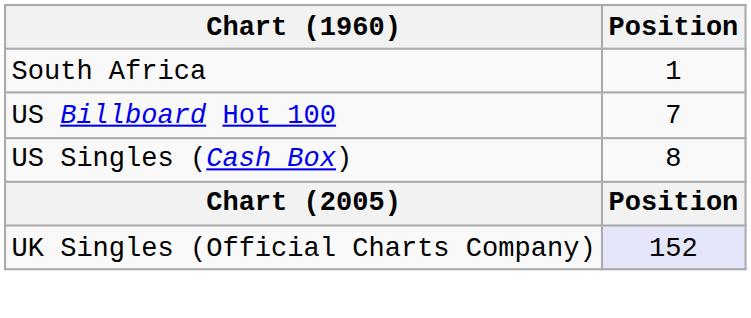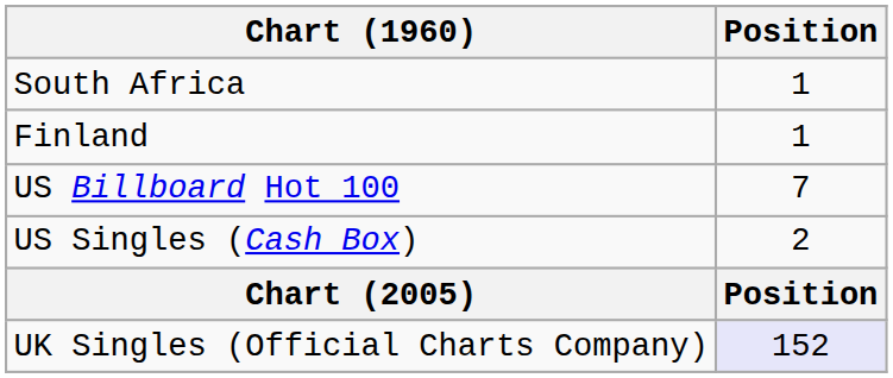+ row: Finland | 1
US Singles (Cash Box) | Position: 8 -> 2
